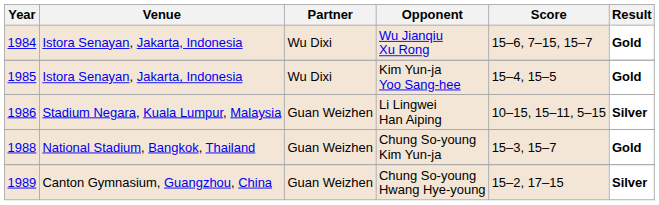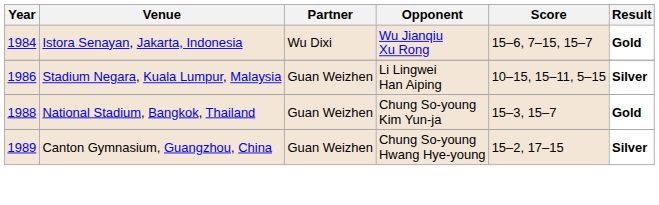- row: 1985 | Istora Senayan, Jakarta, Indonesia | Wu Dixi | Kim Yun-ja Yoo Sang-hee | 15–4, 15–5 | Gold
